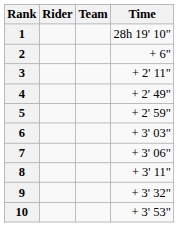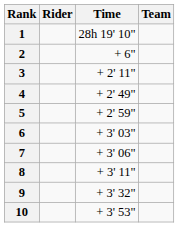columns swapped: Team <-> Time
